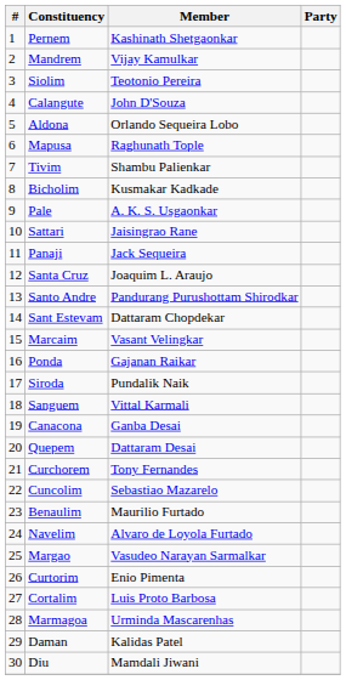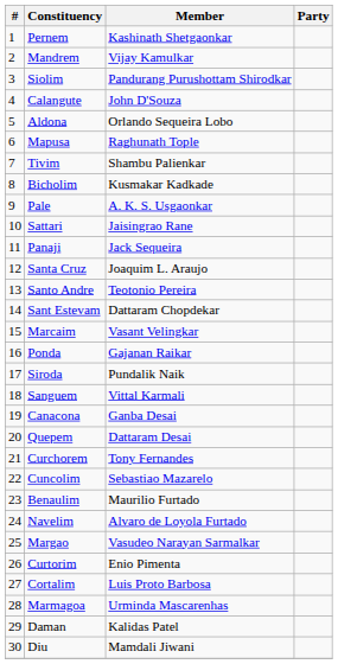Siolim | Member: Teotonio Pereira -> Pandurang Purushottam Shirodkar
Santo Andre | Member: Pandurang Purushottam Shirodkar -> Teotonio Pereira
